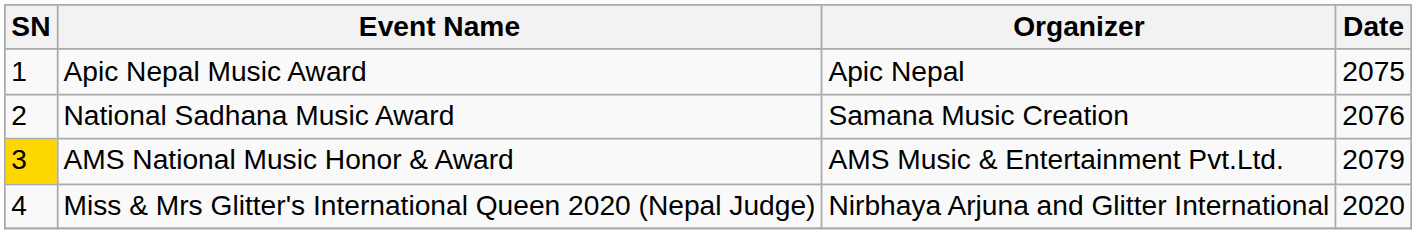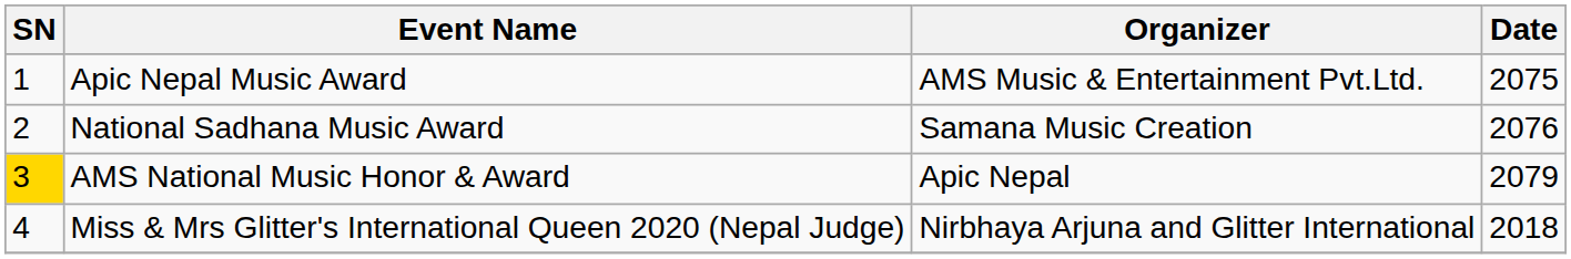Apic Nepal Music Award | Organizer: Apic Nepal -> AMS Music & Entertainment Pvt.Ltd.
AMS National Music Honor & Award | Organizer: AMS Music & Entertainment Pvt.Ltd. -> Apic Nepal
Miss & Mrs Glitter's International Queen 2020 (Nepal Judge) | Date: 2020 -> 2018
